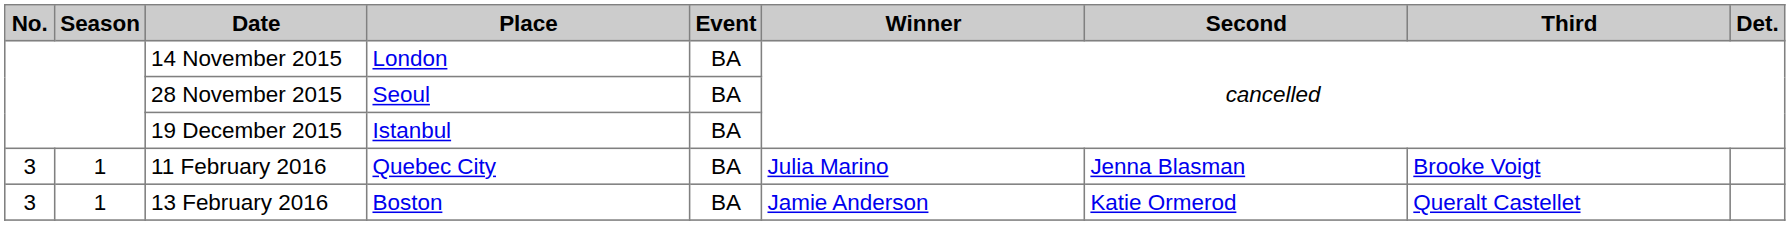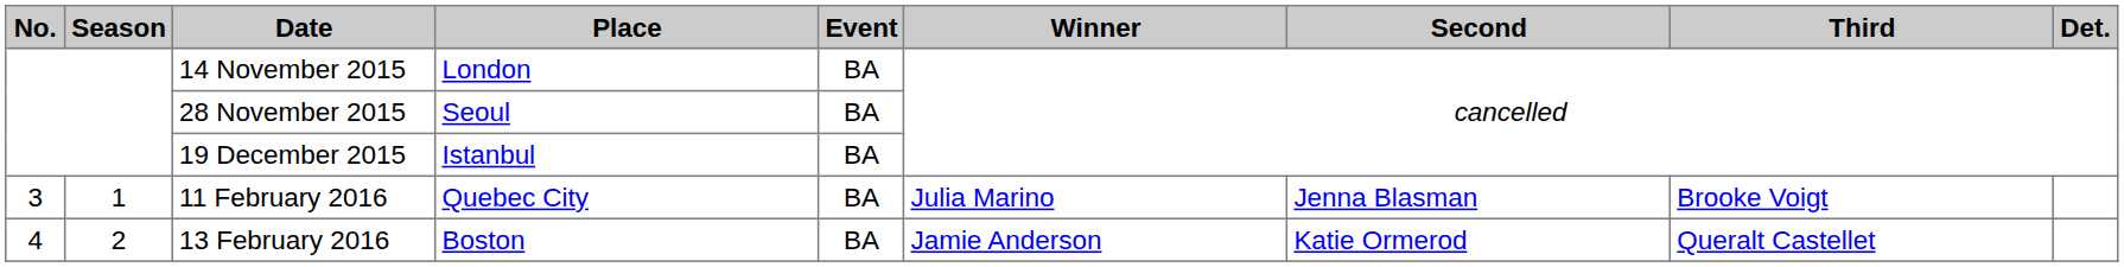13 February 2016 | No.: 3 -> 4
13 February 2016 | Season: 1 -> 2
